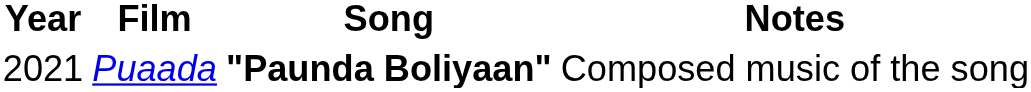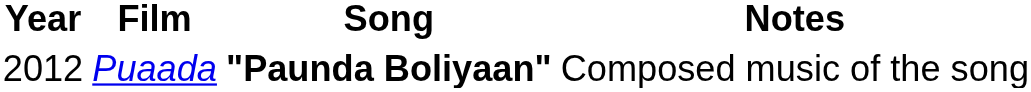Puaada | Year: 2021 -> 2012
